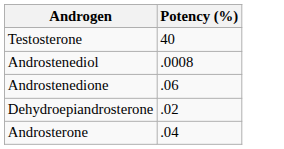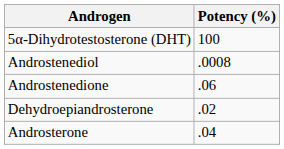- row: Testosterone | 40
+ row: 5α-Dihydrotestosterone (DHT) | 100
